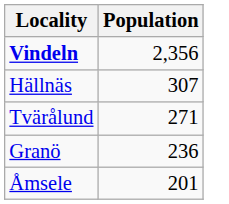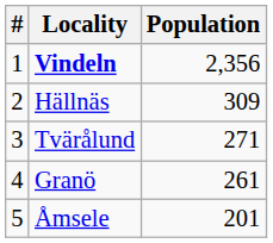+ column: # | 1 | 2 | 3 | 4 | 5
Hällnäs | Population: 307 -> 309
Granö | Population: 236 -> 261
